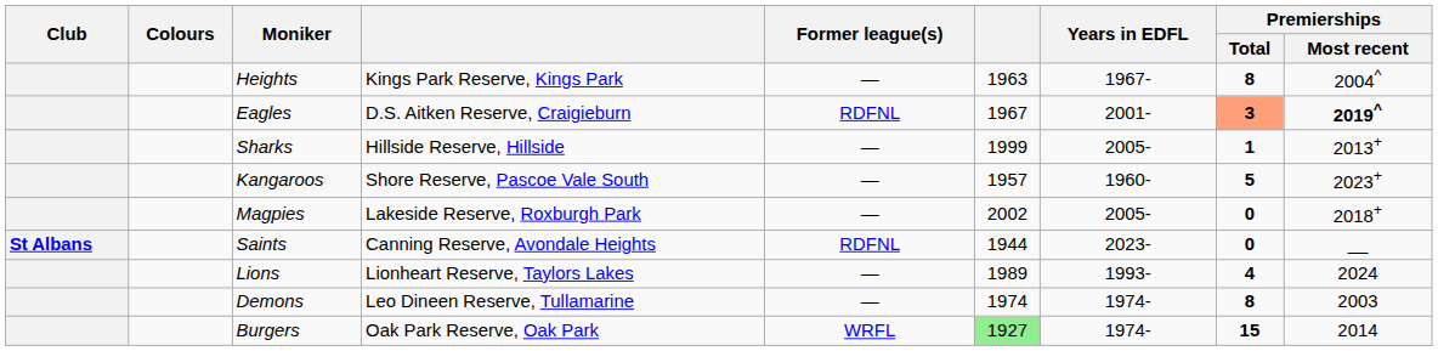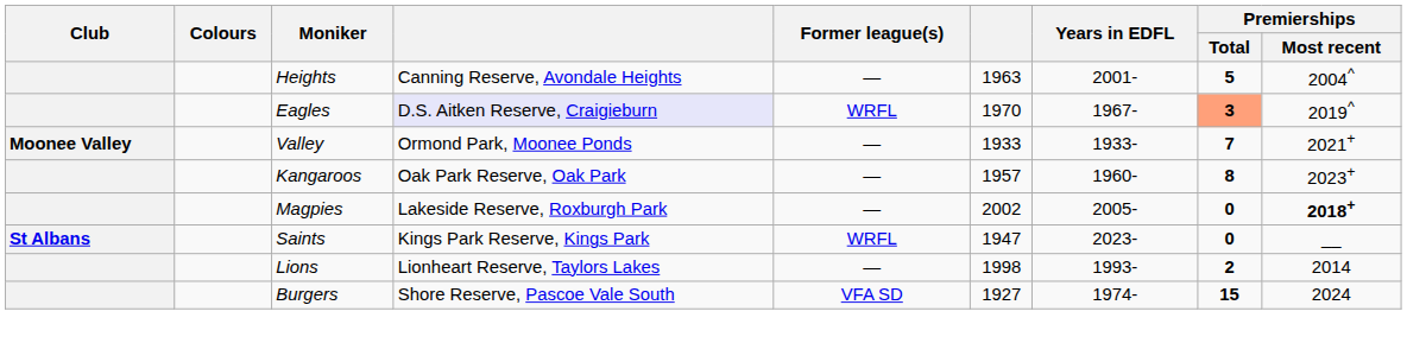Heights | column 4: Kings Park Reserve, Kings Park -> Canning Reserve, Avondale Heights
Heights | Years in EDFL: 1967- -> 2001-
Heights | Premierships / Total: 8 -> 5
Eagles | column 4: no background -> lavender background
Eagles | Former league(s): RDFNL -> WRFL
Eagles | column 6: 1967 -> 1970
Eagles | Years in EDFL: 2001- -> 1967-
Eagles | Premierships / Most recent: bold -> normal
- row: Sharks | Hillside Reserve, Hillside | — | 1999 | 2005- | 1 | 2013+
+ row: Moonee Valley | Valley | Ormond Park, Moonee Ponds | — | 1933 | 1933- | 7 | 2021+
Kangaroos | column 4: Shore Reserve, Pascoe Vale South -> Oak Park Reserve, Oak Park
Kangaroos | Premierships / Total: 5 -> 8
Magpies | Premierships / Most recent: normal -> bold
Saints | column 4: Canning Reserve, Avondale Heights -> Kings Park Reserve, Kings Park
Saints | Former league(s): RDFNL -> WRFL
Saints | column 6: 1944 -> 1947
Lions | column 6: 1989 -> 1998
Lions | Premierships / Total: 4 -> 2
Lions | Premierships / Most recent: 2024 -> 2014
- row: Demons | Leo Dineen Reserve, Tullamarine | — | 1974 | 1974- | 8 | 2003
Burgers | column 4: Oak Park Reserve, Oak Park -> Shore Reserve, Pascoe Vale South
Burgers | Former league(s): WRFL -> VFA SD
Burgers | column 6: lightgreen background -> no background
Burgers | Premierships / Most recent: 2014 -> 2024
